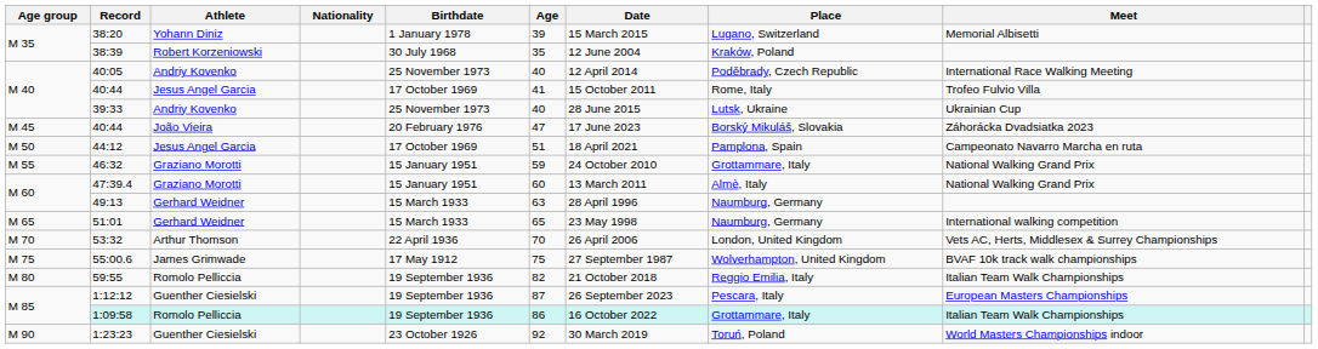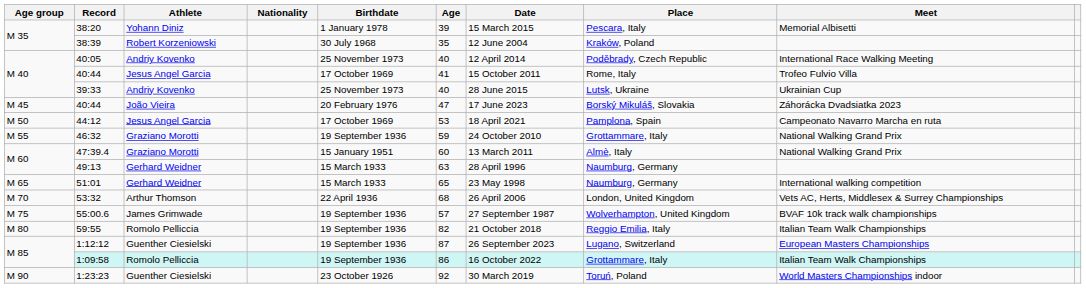38:20 | Place: Lugano, Switzerland -> Pescara, Italy
44:12 | Age: 51 -> 53
46:32 | Birthdate: 15 January 1951 -> 19 September 1936
53:32 | Age: 70 -> 68
55:00.6 | Birthdate: 17 May 1912 -> 19 September 1936
55:00.6 | Age: 75 -> 57
1:12:12 | Place: Pescara, Italy -> Lugano, Switzerland
